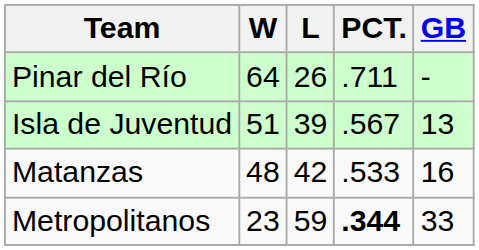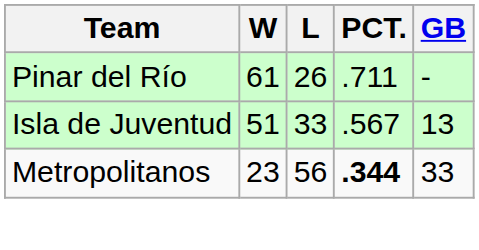Pinar del Río | W: 64 -> 61
Isla de Juventud | L: 39 -> 33
- row: Matanzas | 48 | 42 | .533 | 16
Metropolitanos | L: 59 -> 56
